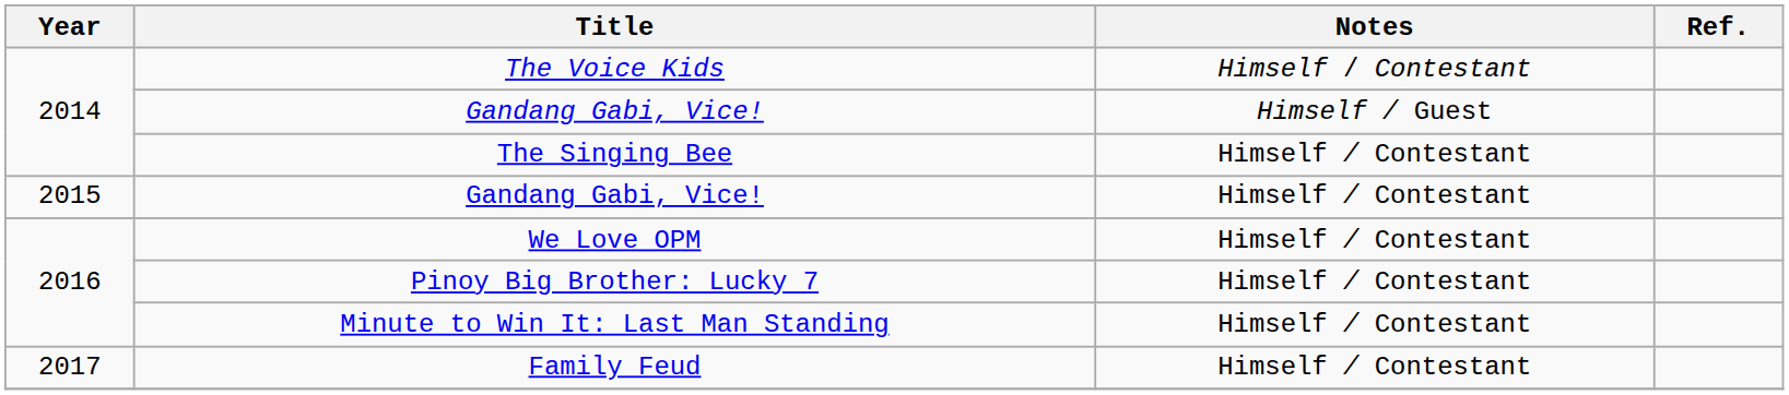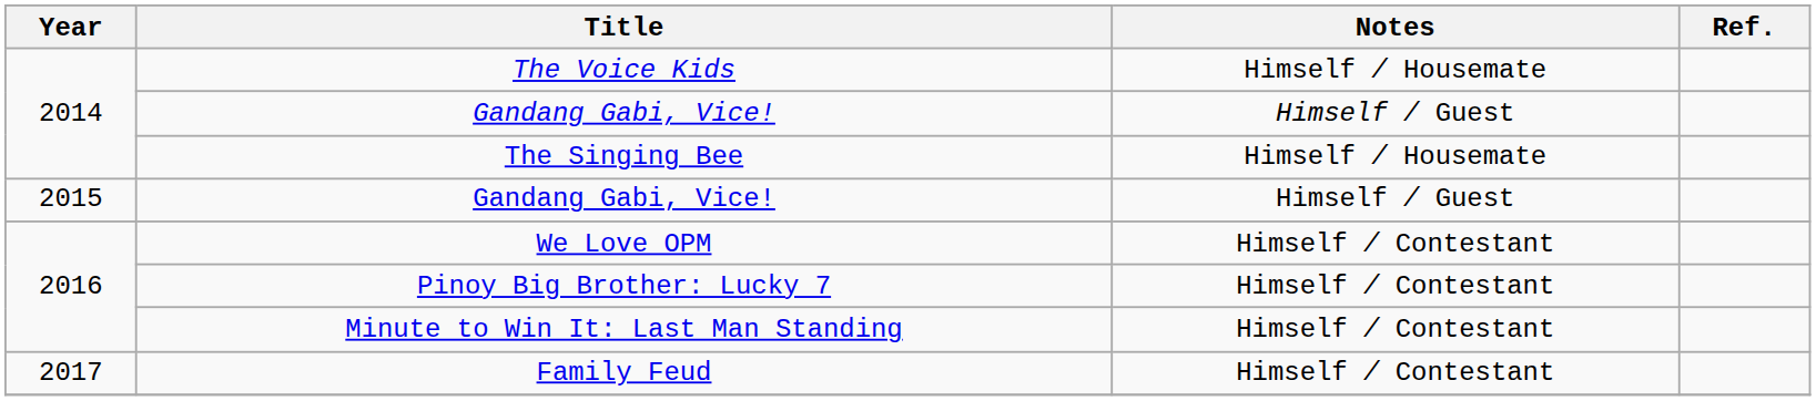The Voice Kids | Notes: Himself / Contestant -> Himself / Housemate
The Singing Bee | Notes: Himself / Contestant -> Himself / Housemate
2015 / Gandang Gabi, Vice! | Notes: Himself / Contestant -> Himself / Guest
